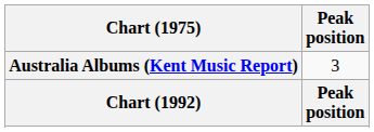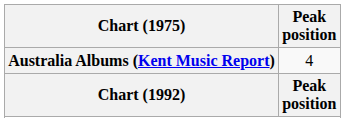Australia Albums (Kent Music Report) | Peak position: 3 -> 4
